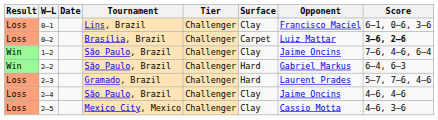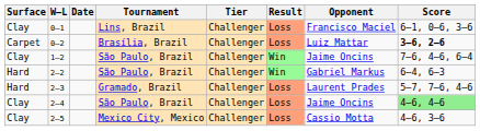columns swapped: Result <-> Surface
2–4 | Score: no background -> lightgreen background
